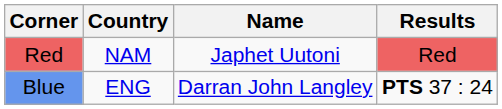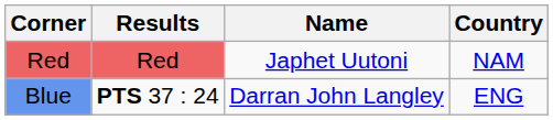columns swapped: Country <-> Results
